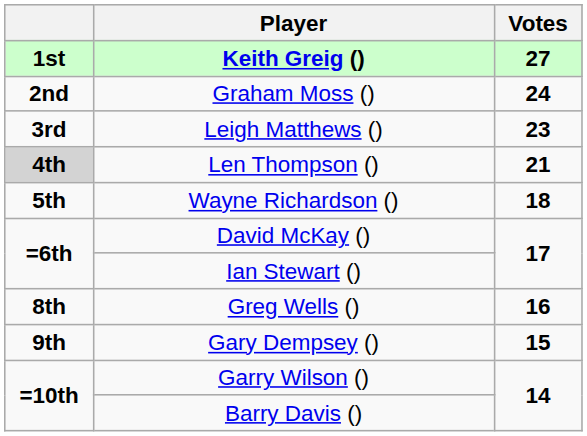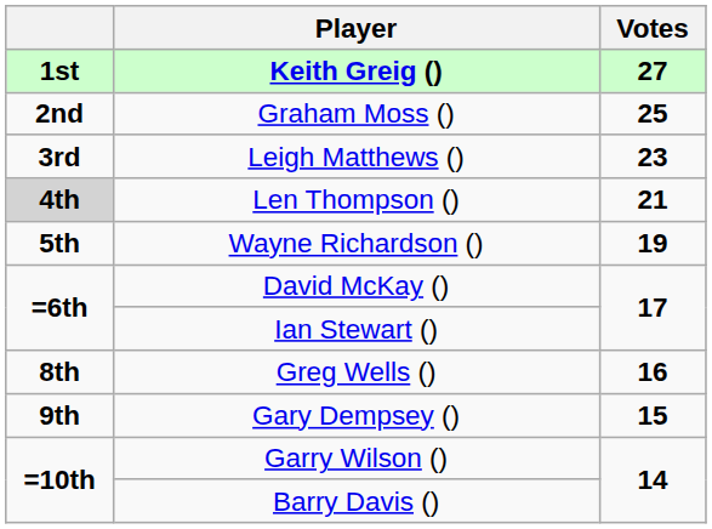Graham Moss () | Votes: 24 -> 25
Wayne Richardson () | Votes: 18 -> 19
